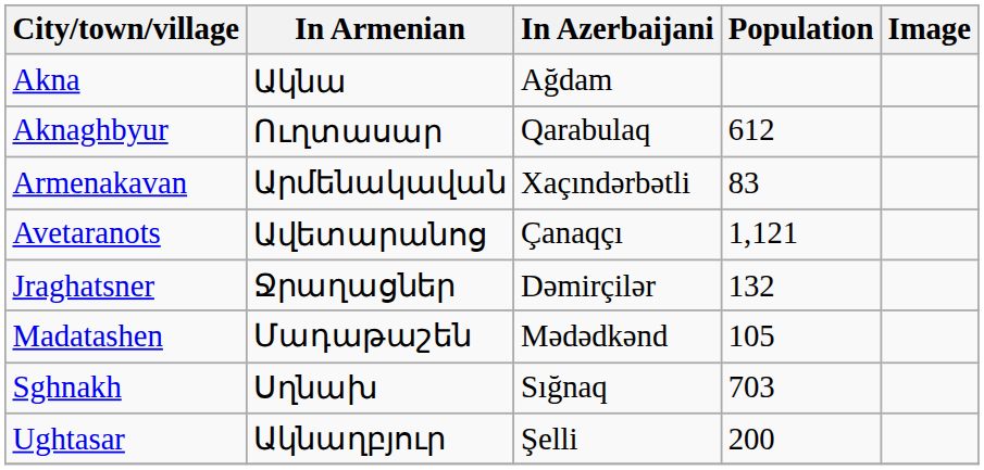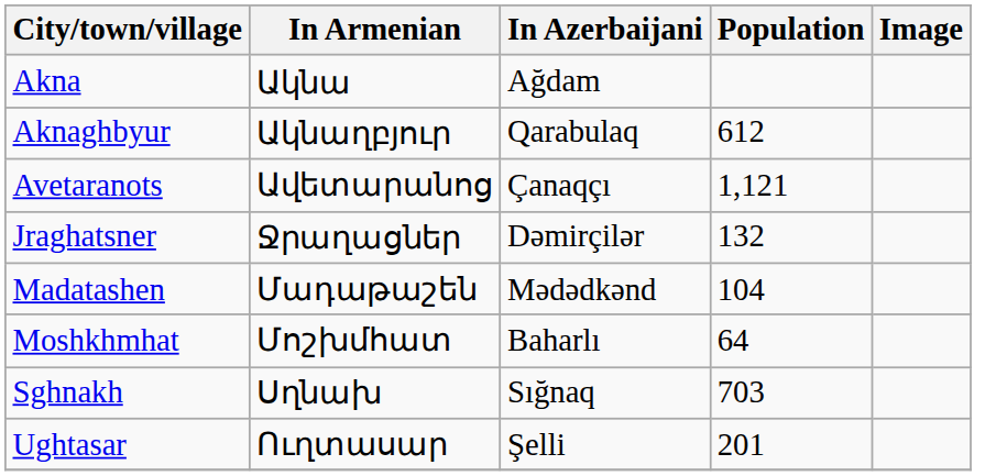Aknaghbyur | In Armenian: Ուղտասար -> Ակնաղբյուր
- row: Armenakavan | Արմենակավան | Xaçındərbətli | 83
Madatashen | Population: 105 -> 104
+ row: Moshkhmhat | Մոշխմհատ | Baharlı | 64
Ughtasar | In Armenian: Ակնաղբյուր -> Ուղտասար
Ughtasar | Population: 200 -> 201
